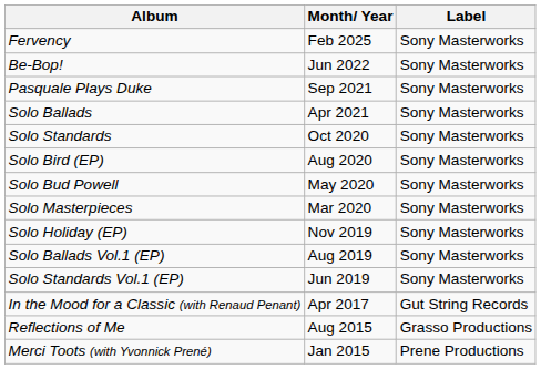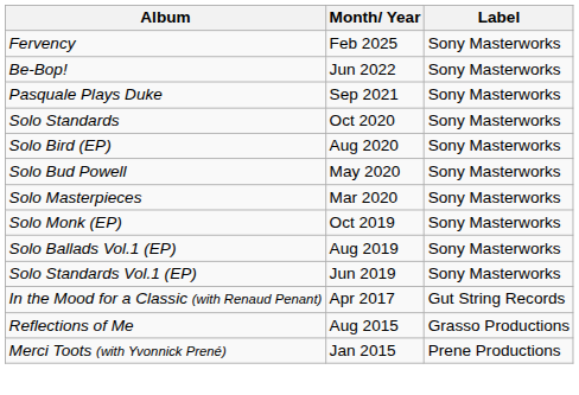- row: Solo Ballads | Apr 2021 | Sony Masterworks
- row: Solo Holiday (EP) | Nov 2019 | Sony Masterworks
+ row: Solo Monk (EP) | Oct 2019 | Sony Masterworks
